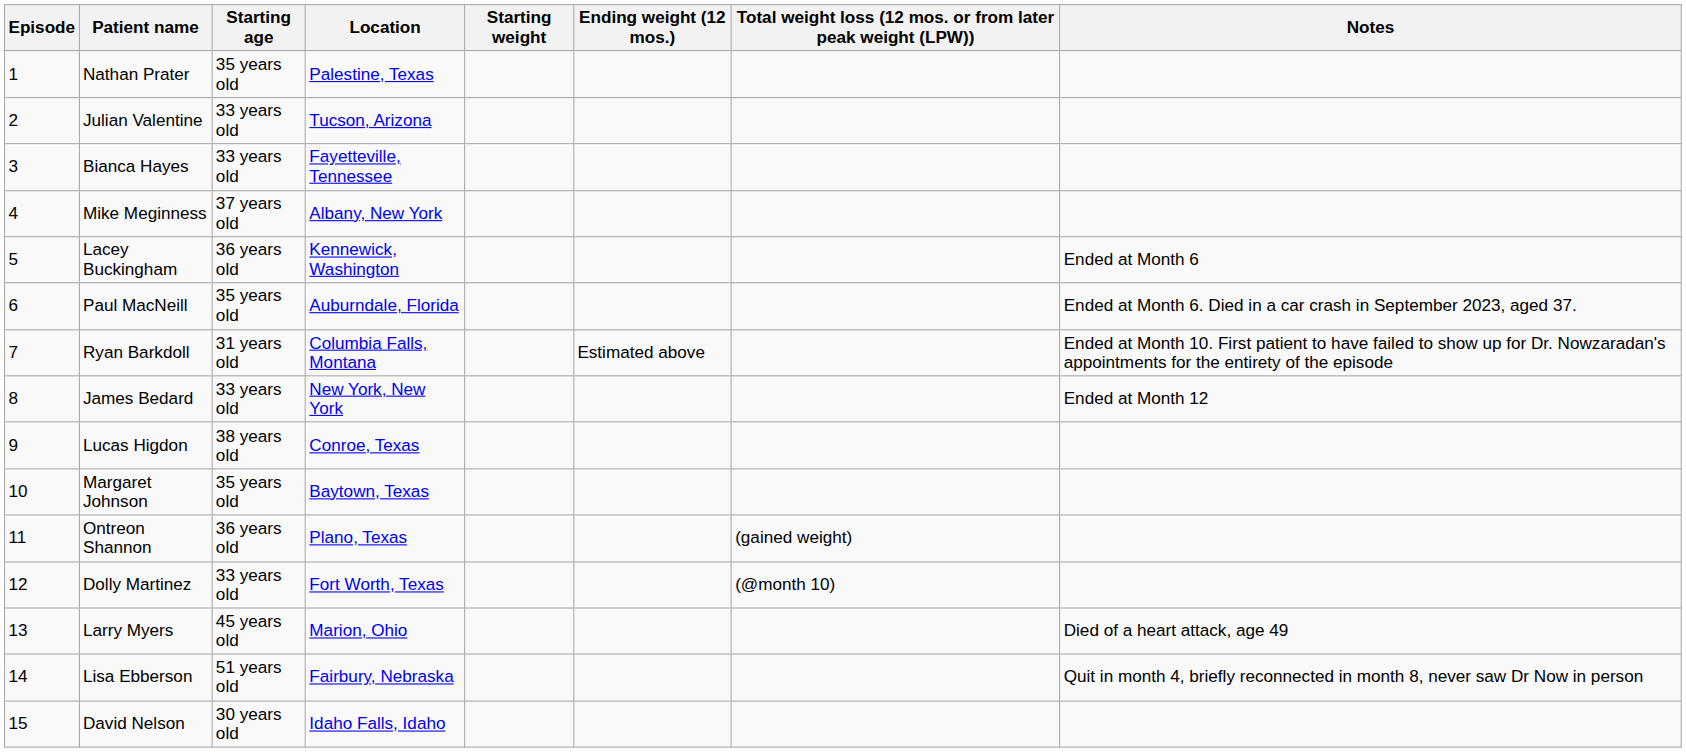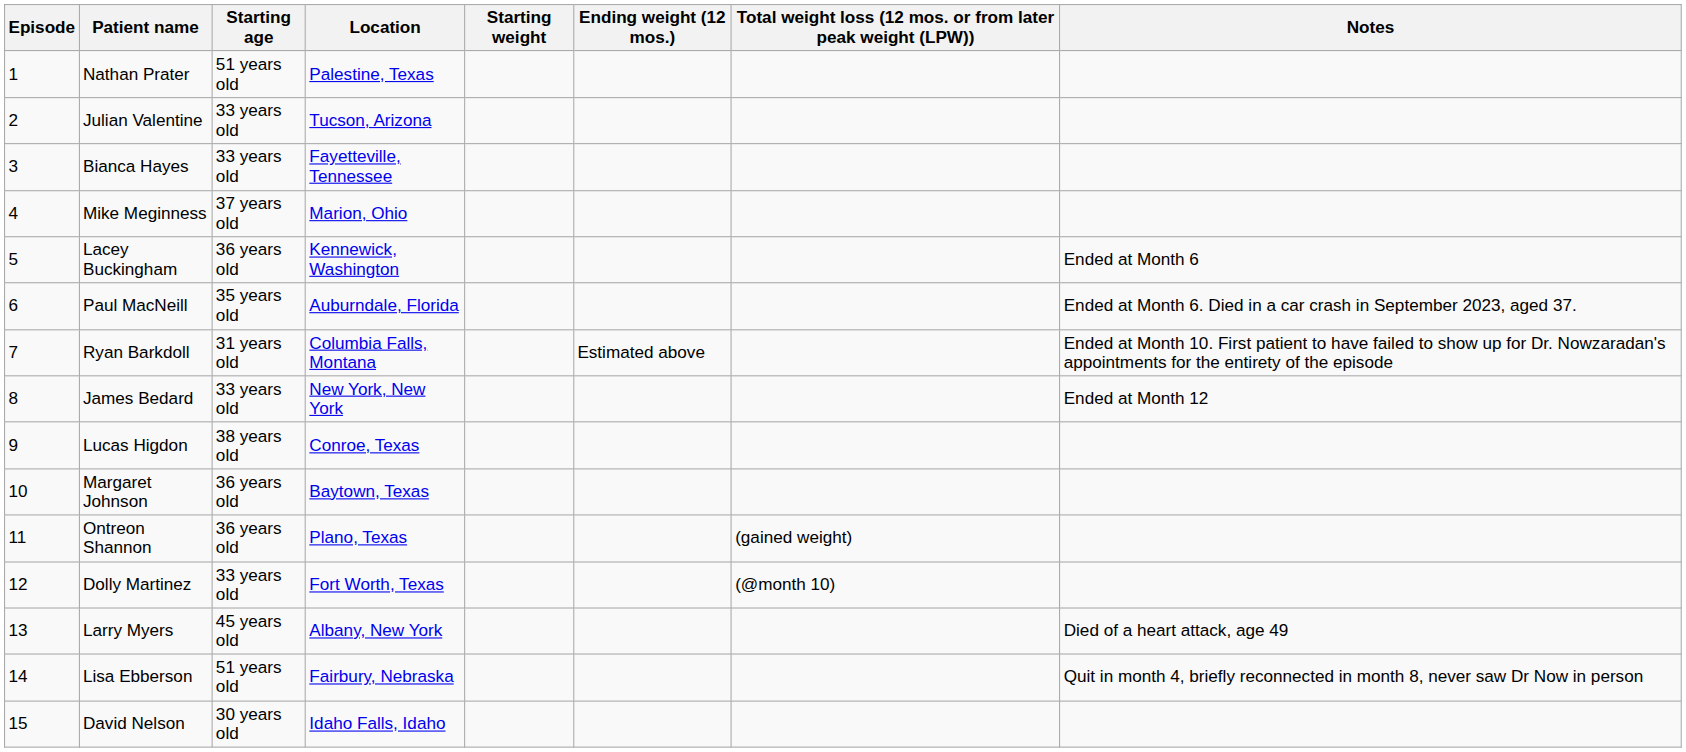Nathan Prater | Starting age: 35 years old -> 51 years old
Mike Meginness | Location: Albany, New York -> Marion, Ohio
Margaret Johnson | Starting age: 35 years old -> 36 years old
Larry Myers | Location: Marion, Ohio -> Albany, New York
